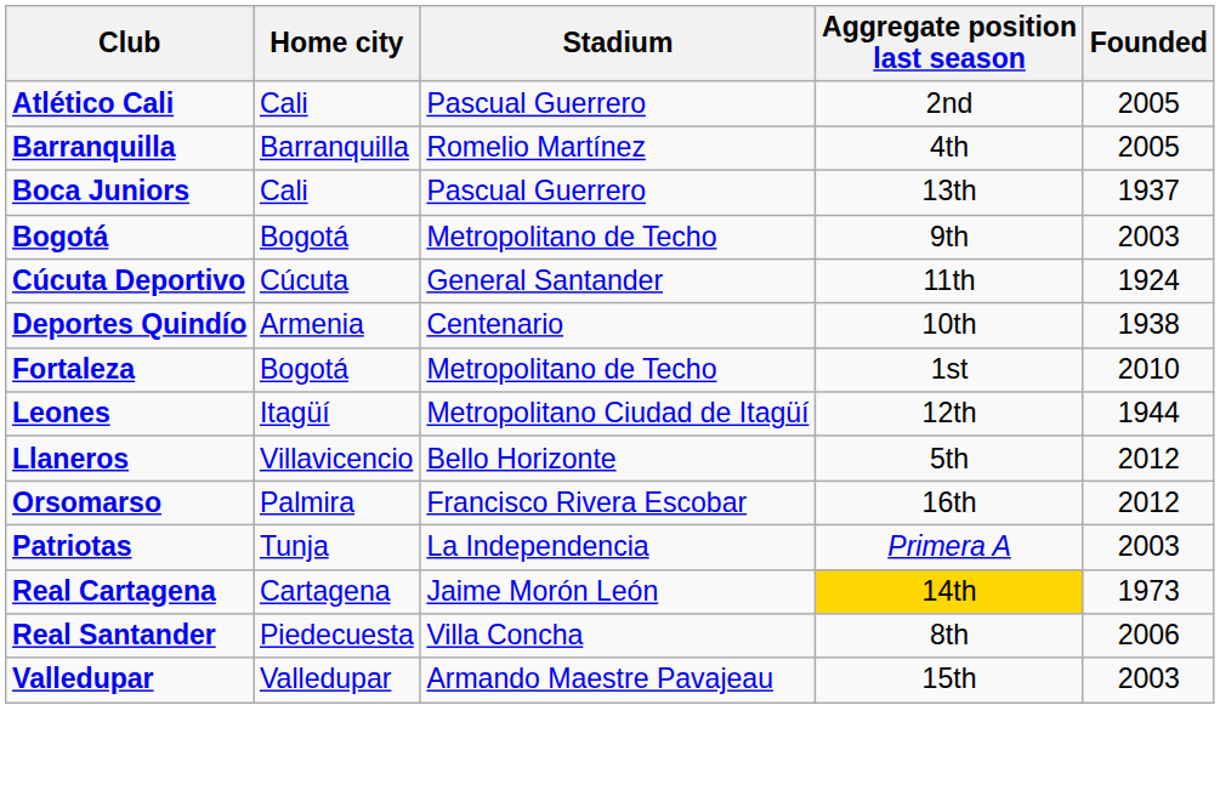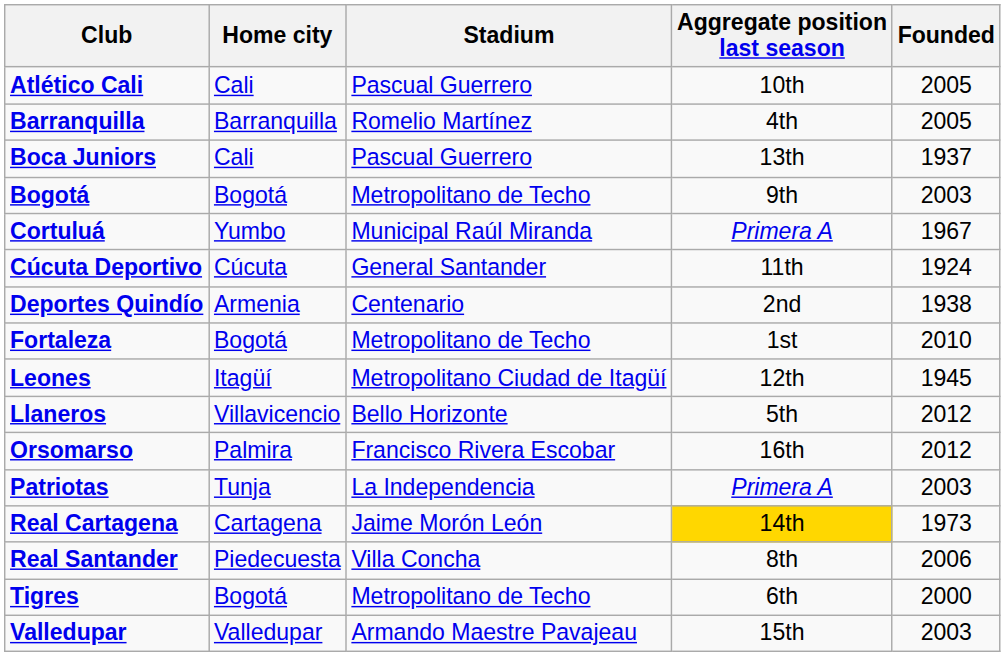Atlético Cali | Aggregate position last season: 2nd -> 10th
+ row: Cortuluá | Yumbo | Municipal Raúl Miranda | Primera A | 1967
Deportes Quindío | Aggregate position last season: 10th -> 2nd
Leones | Founded: 1944 -> 1945
+ row: Tigres | Bogotá | Metropolitano de Techo | 6th | 2000
